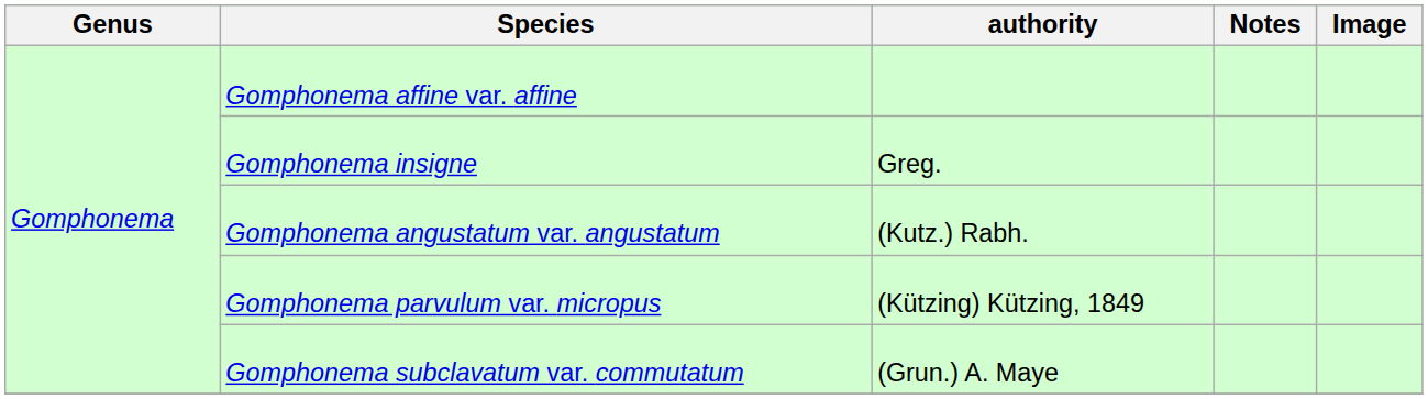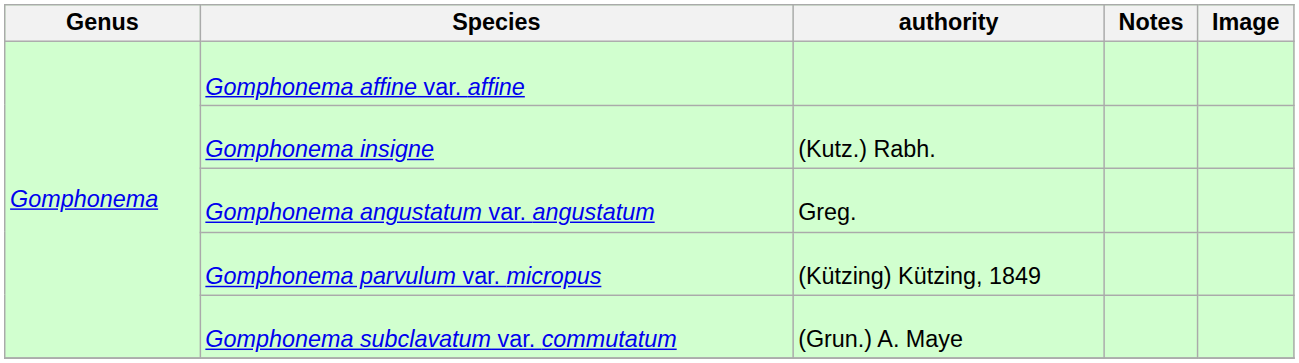Gomphonema insigne | authority: Greg. -> (Kutz.) Rabh.
Gomphonema angustatum var. angustatum | authority: (Kutz.) Rabh. -> Greg.
